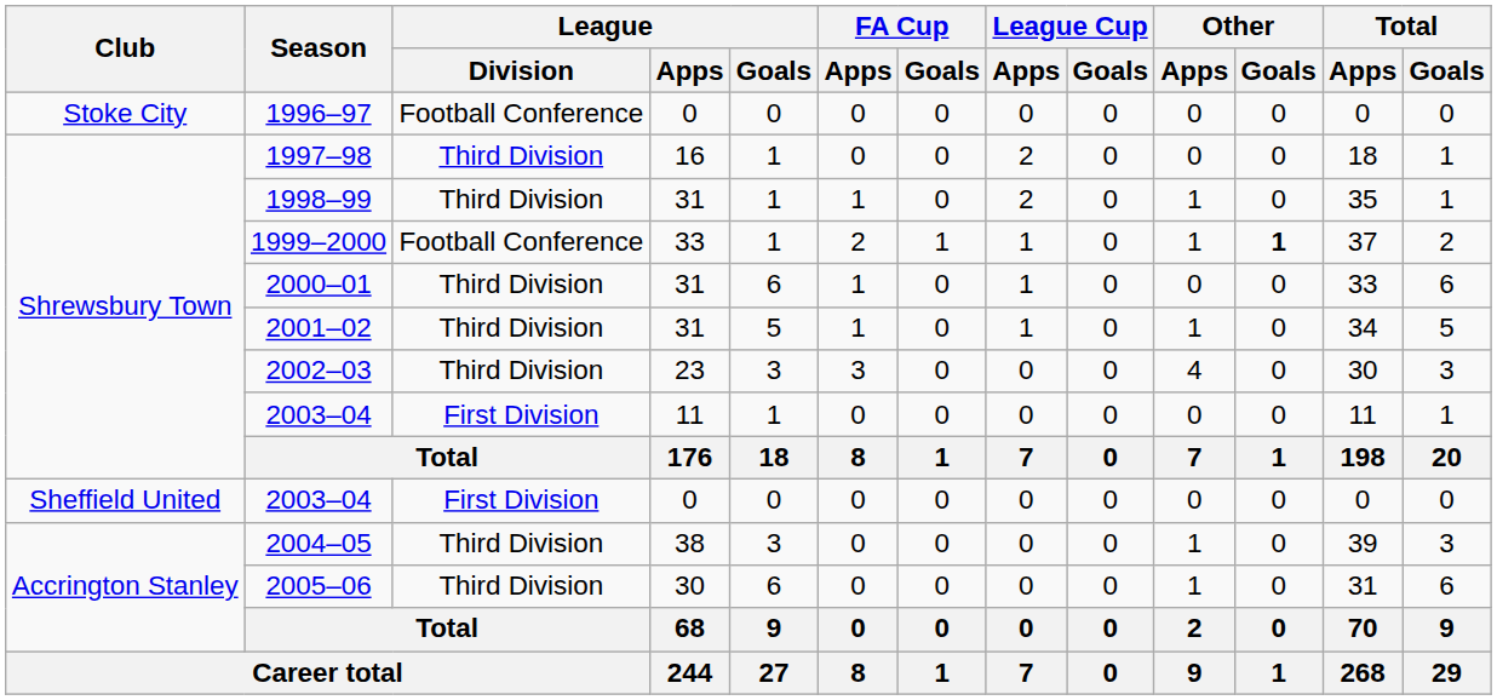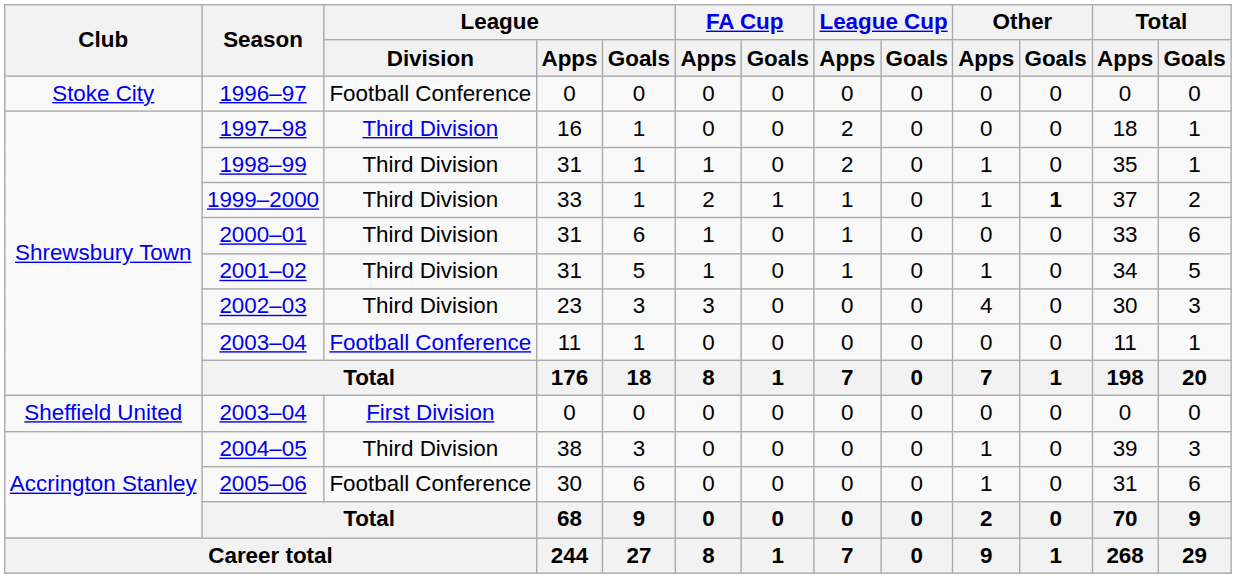1999–2000 | League / Division: Football Conference -> Third Division
2003–04 / 11 | League / Division: First Division -> Football Conference
2005–06 | League / Division: Third Division -> Football Conference
